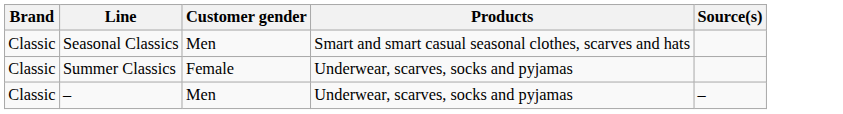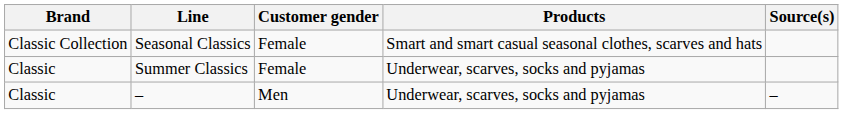Seasonal Classics | Brand: Classic -> Classic Collection
Seasonal Classics | Customer gender: Men -> Female
